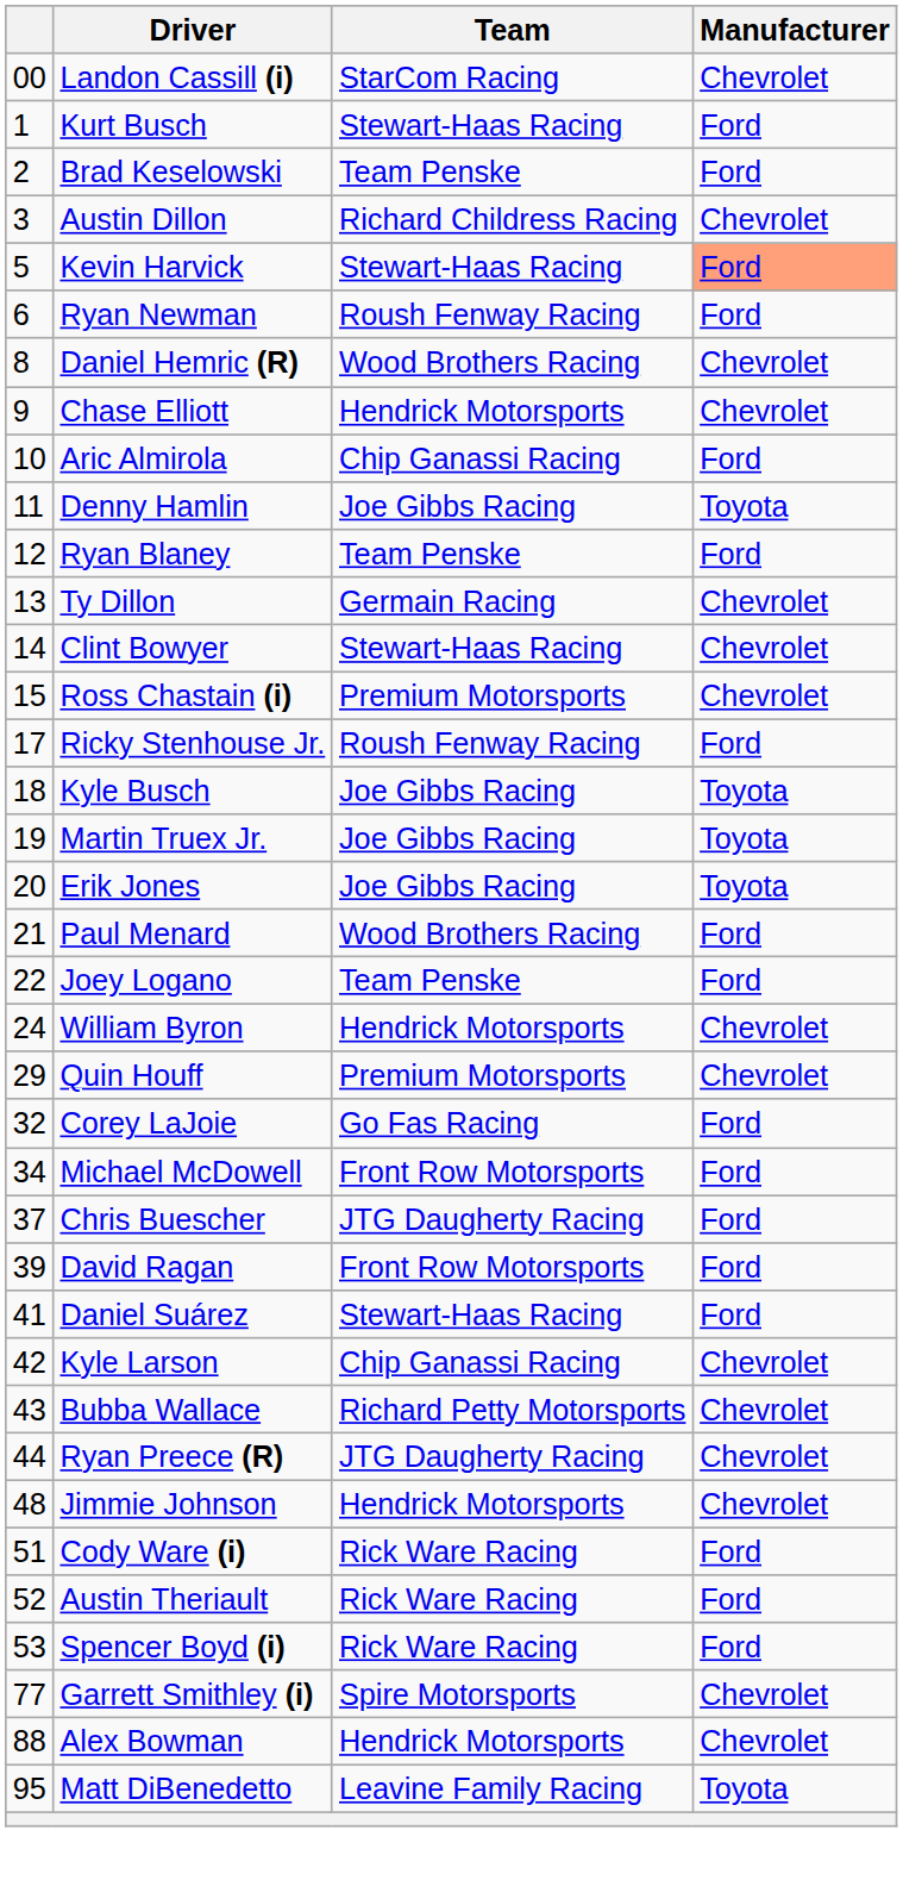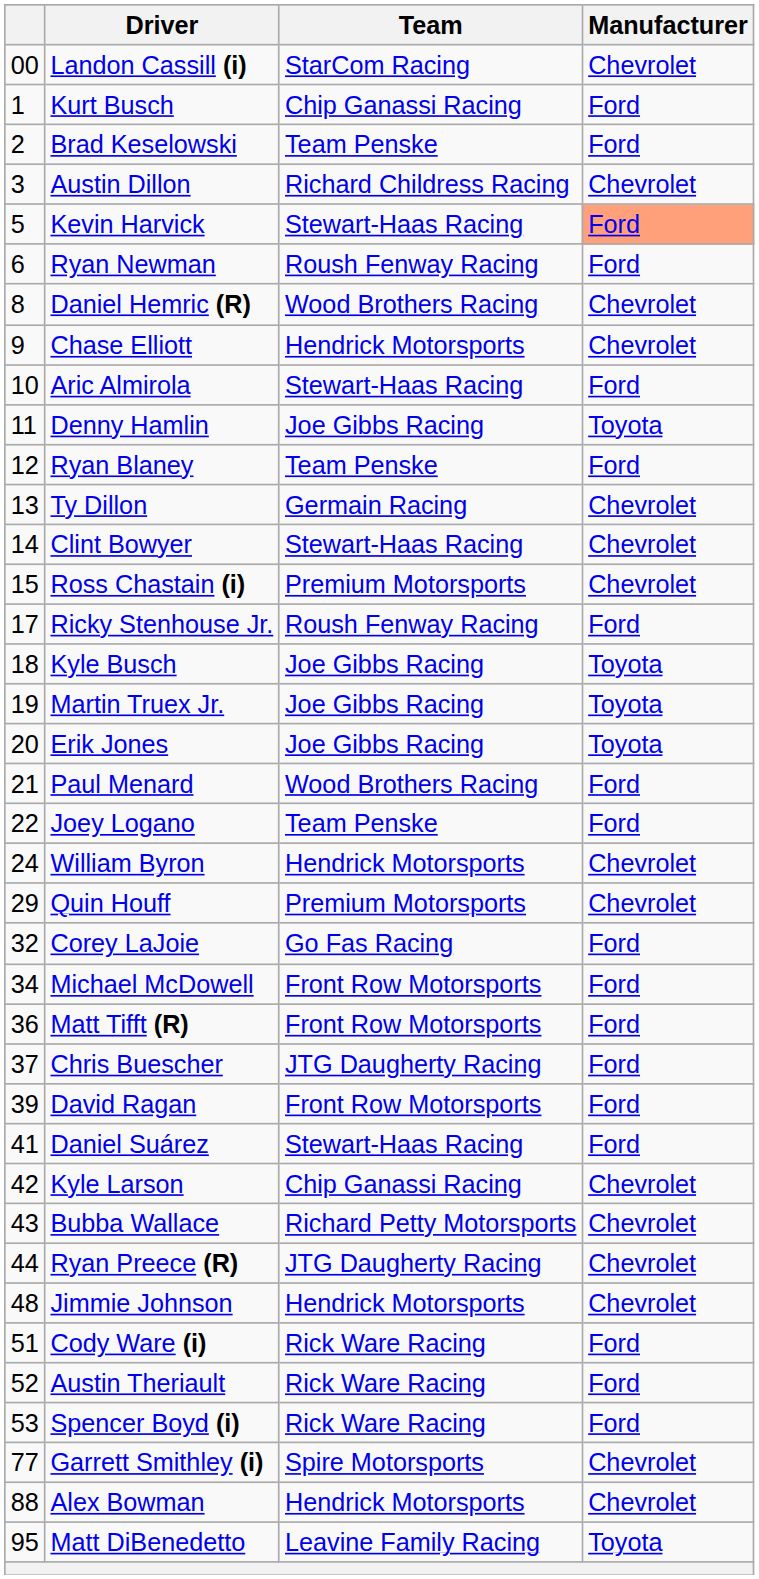Kurt Busch | Team: Stewart-Haas Racing -> Chip Ganassi Racing
Aric Almirola | Team: Chip Ganassi Racing -> Stewart-Haas Racing
+ row: 36 | Matt Tifft (R) | Front Row Motorsports | Ford
